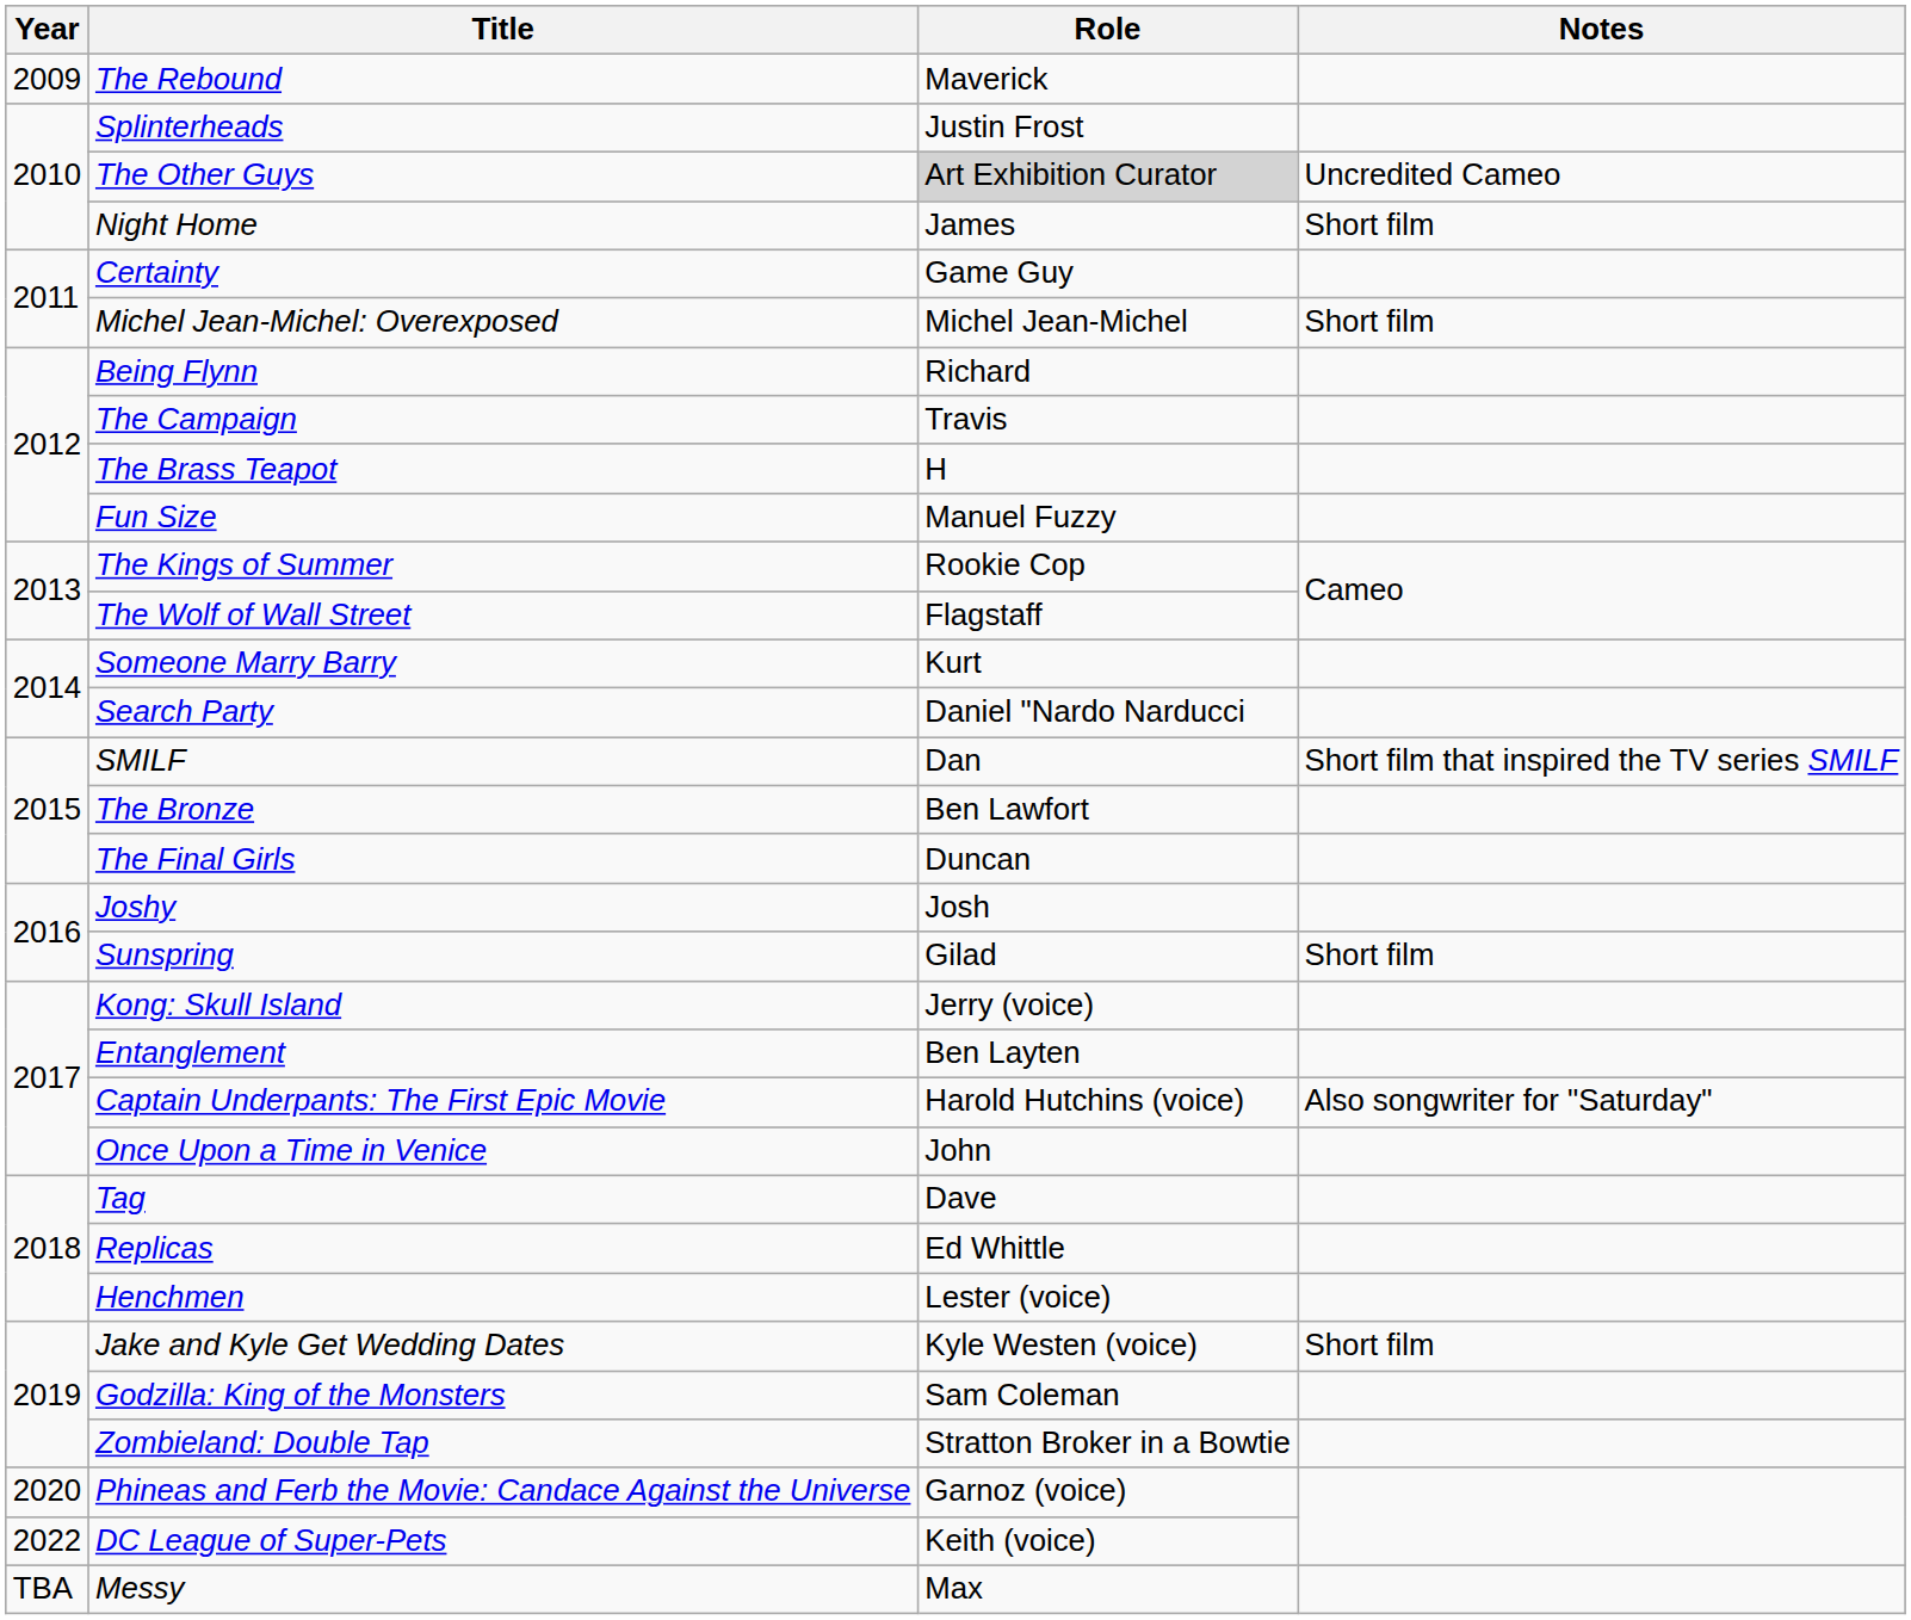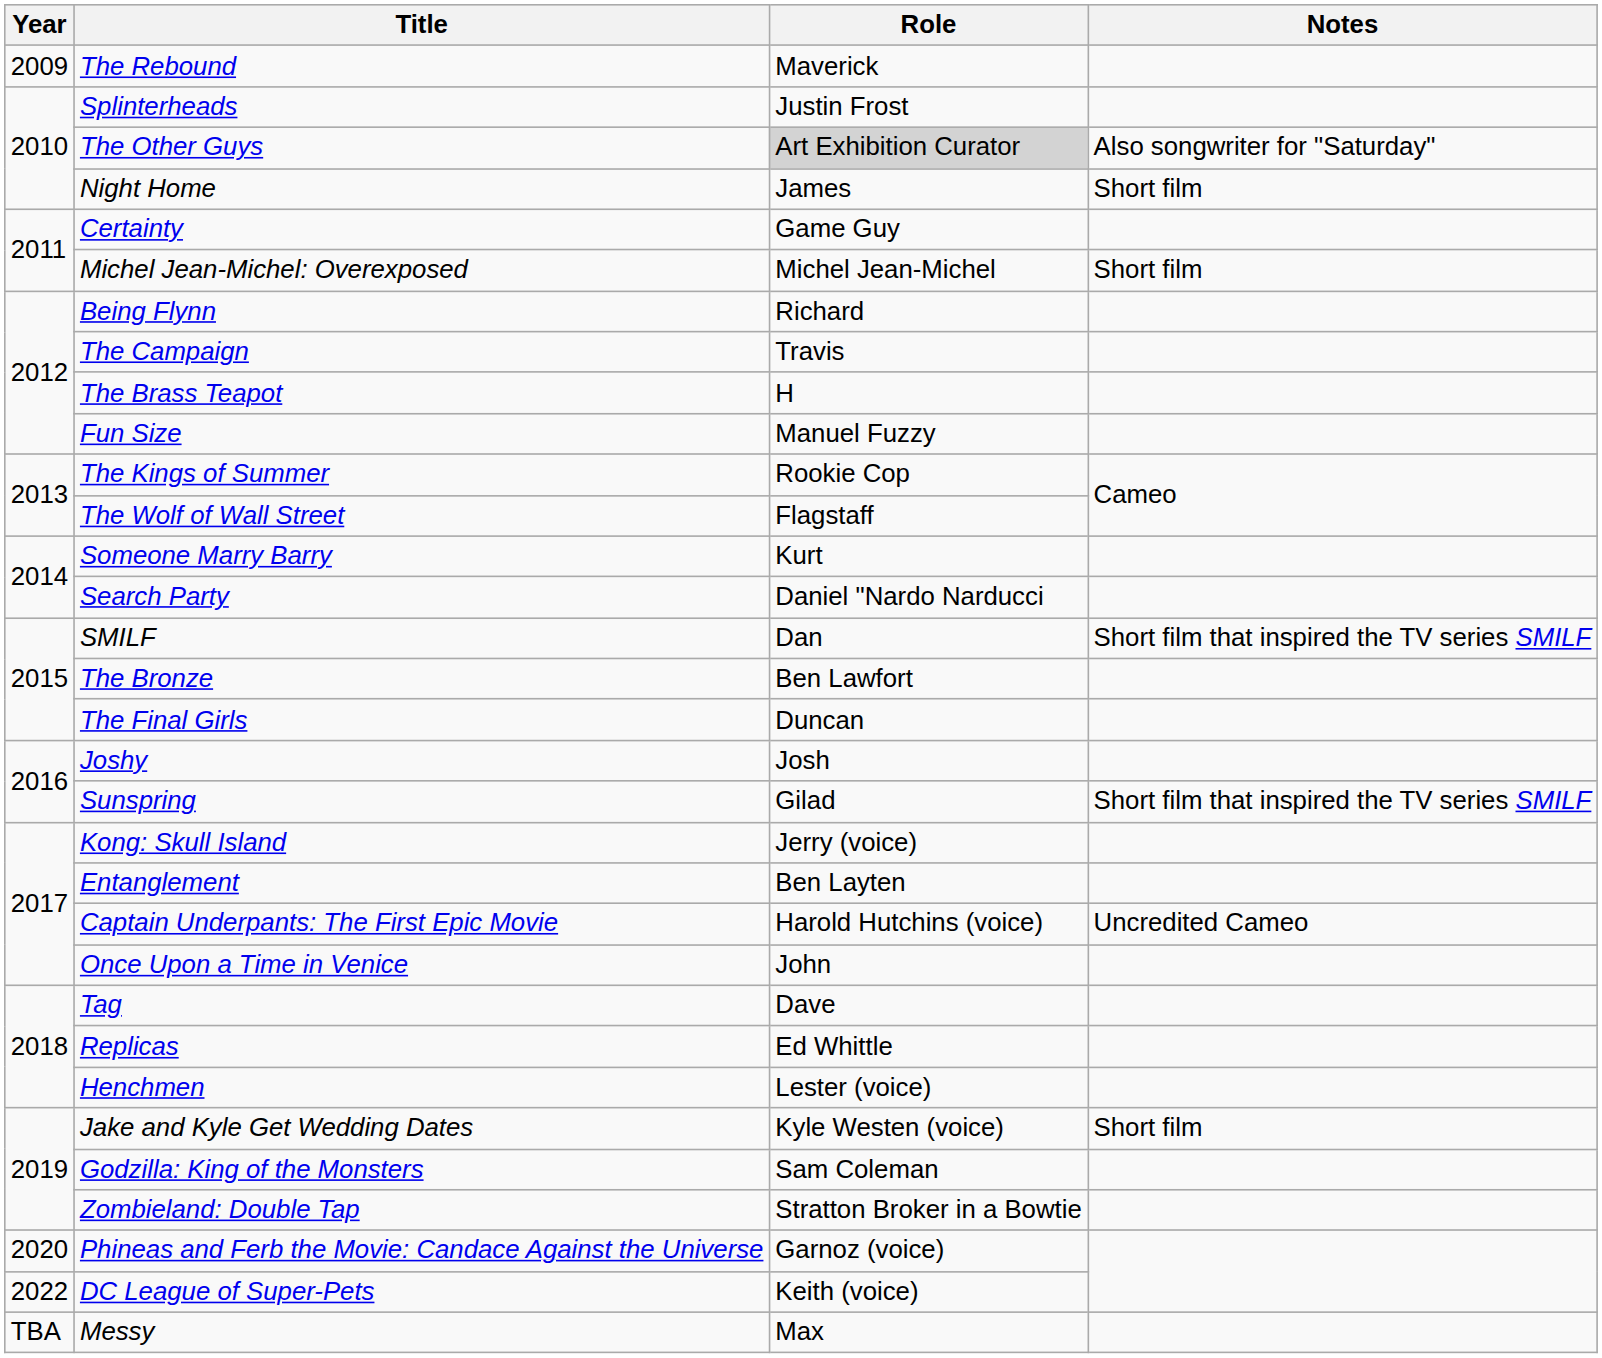The Other Guys | Notes: Uncredited Cameo -> Also songwriter for "Saturday"
Sunspring | Notes: Short film -> Short film that inspired the TV series SMILF
Captain Underpants: The First Epic Movie | Notes: Also songwriter for "Saturday" -> Uncredited Cameo
